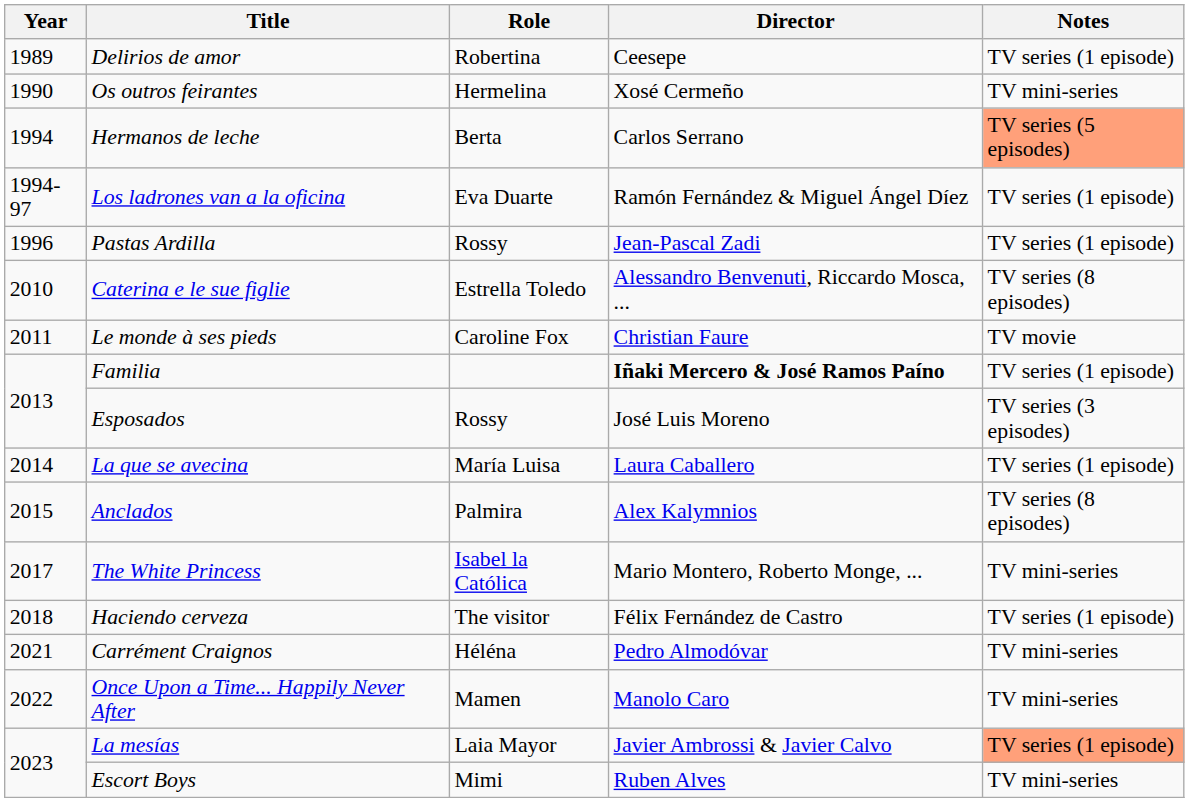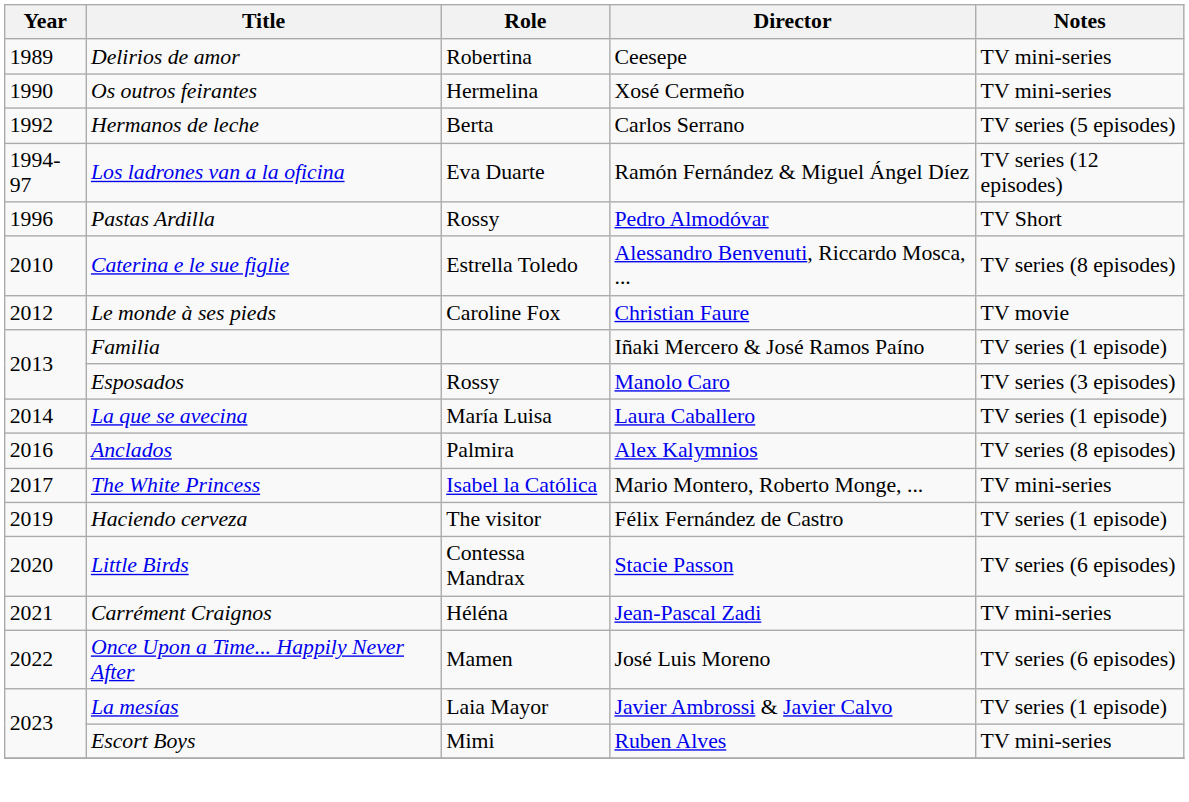Delirios de amor | Notes: TV series (1 episode) -> TV mini-series
Hermanos de leche | Year: 1994 -> 1992
Hermanos de leche | Notes: lightsalmon background -> no background
Los ladrones van a la oficina | Notes: TV series (1 episode) -> TV series (12 episodes)
Pastas Ardilla | Director: Jean-Pascal Zadi -> Pedro Almodóvar
Pastas Ardilla | Notes: TV series (1 episode) -> TV Short
Le monde à ses pieds | Year: 2011 -> 2012
Familia | Director: bold -> normal
Esposados | Director: José Luis Moreno -> Manolo Caro
Anclados | Year: 2015 -> 2016
Haciendo cerveza | Year: 2018 -> 2019
+ row: 2020 | Little Birds | Contessa Mandrax | Stacie Passon | TV series (6 episodes)
Carrément Craignos | Director: Pedro Almodóvar -> Jean-Pascal Zadi
Once Upon a Time... Happily Never After | Director: Manolo Caro -> José Luis Moreno
Once Upon a Time... Happily Never After | Notes: TV mini-series -> TV series (6 episodes)
La mesías | Notes: lightsalmon background -> no background
